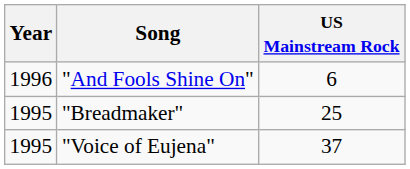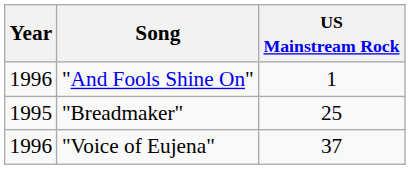"And Fools Shine On" | US Mainstream Rock: 6 -> 1
"Voice of Eujena" | Year: 1995 -> 1996
